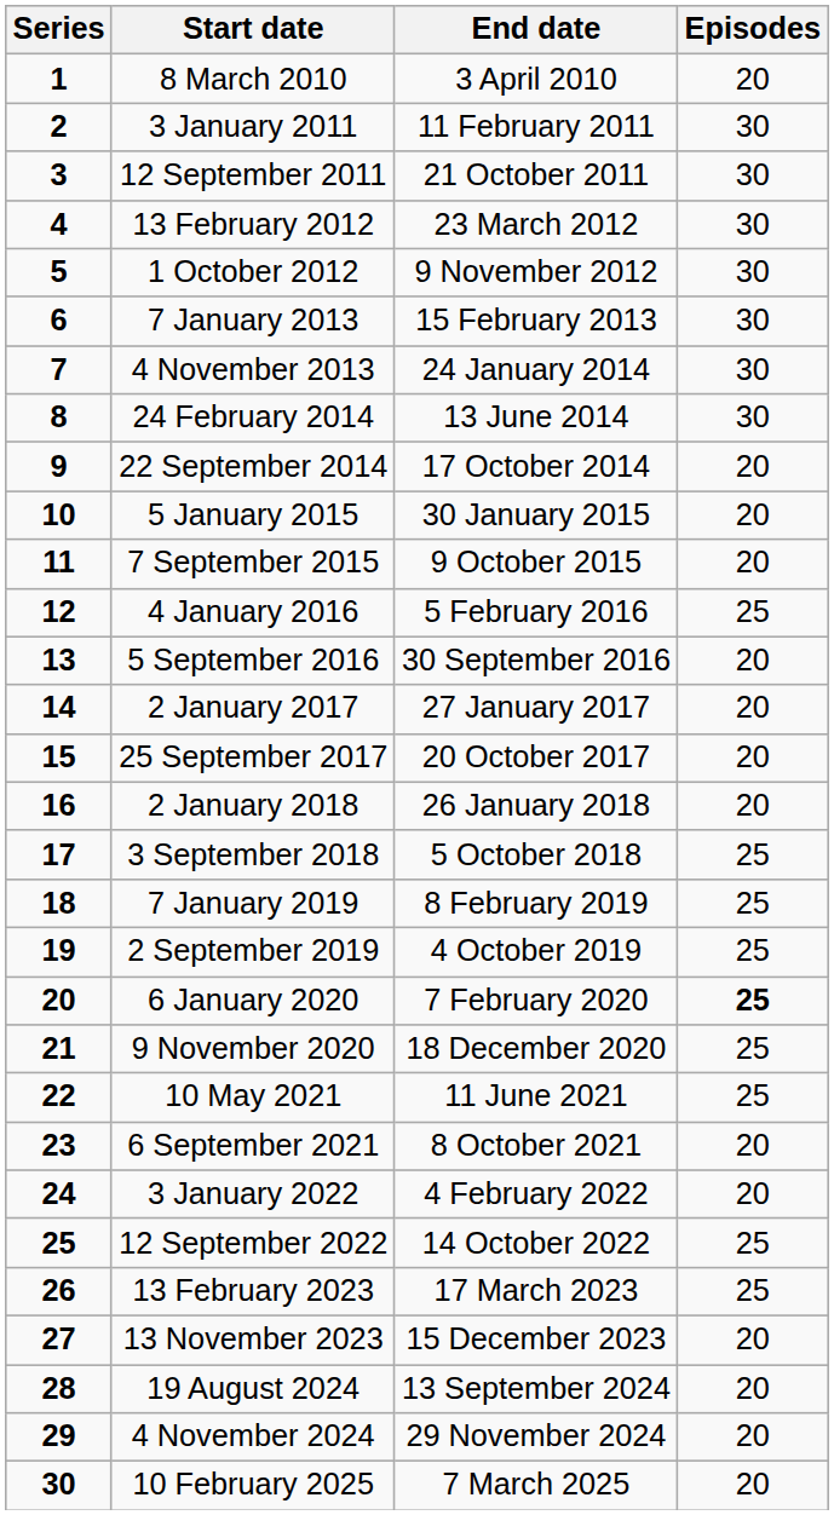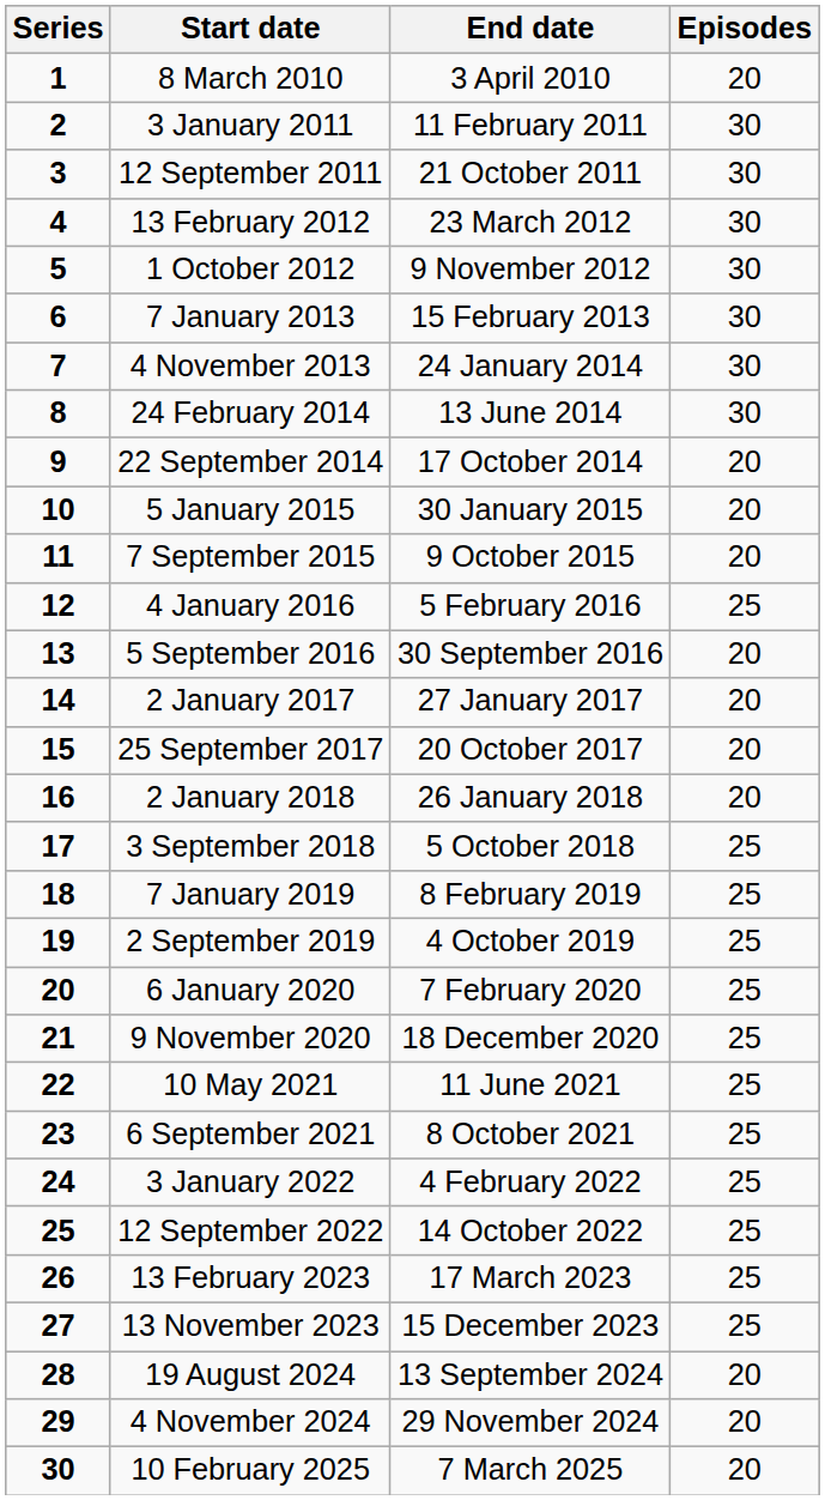6 January 2020 | Episodes: bold -> normal
6 September 2021 | Episodes: 20 -> 25
3 January 2022 | Episodes: 20 -> 25
13 November 2023 | Episodes: 20 -> 25
